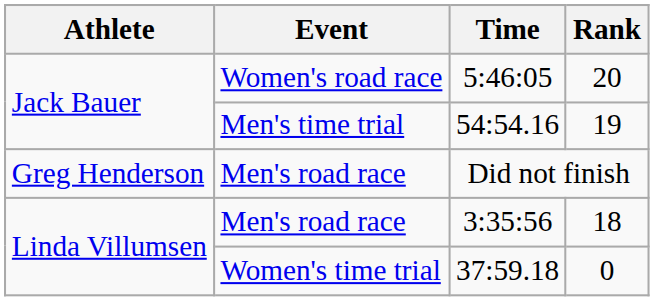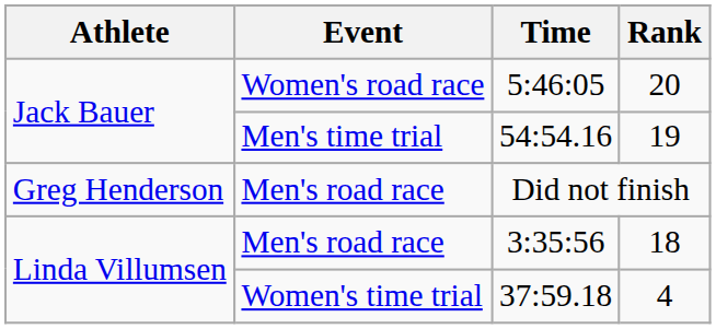37:59.18 | Rank: 0 -> 4
